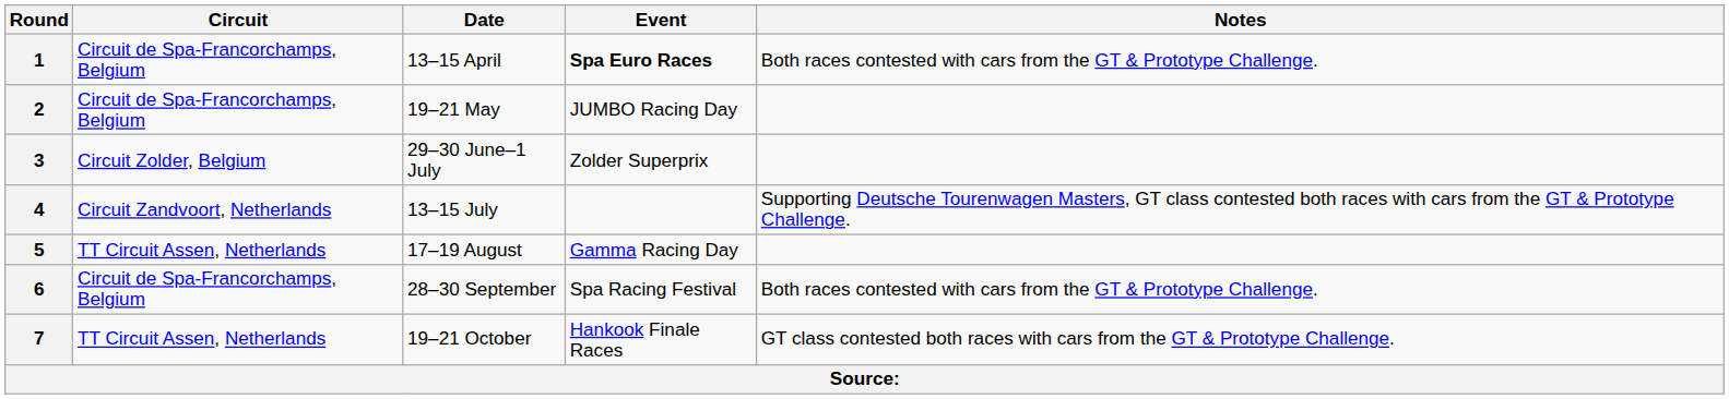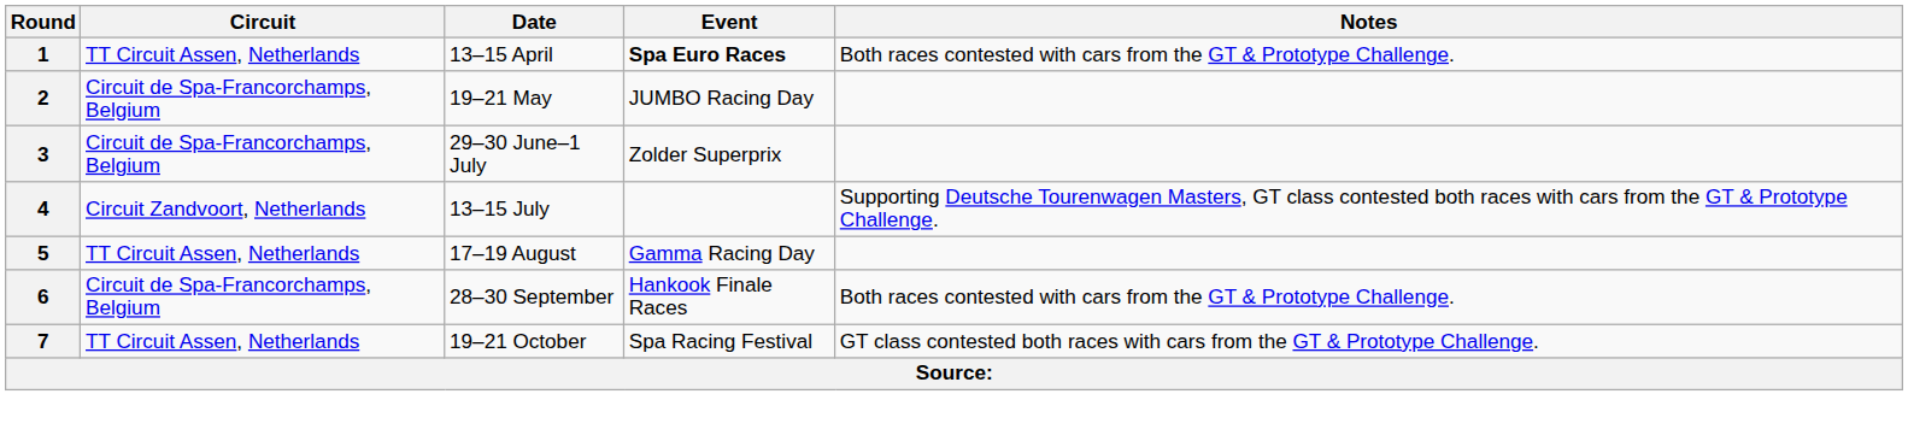1 | Circuit: Circuit de Spa-Francorchamps, Belgium -> TT Circuit Assen, Netherlands
3 | Circuit: Circuit Zolder, Belgium -> Circuit de Spa-Francorchamps, Belgium
6 | Event: Spa Racing Festival -> Hankook Finale Races
7 | Event: Hankook Finale Races -> Spa Racing Festival
